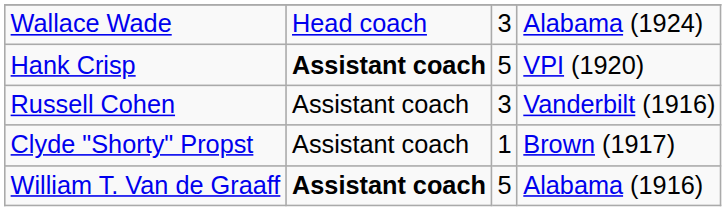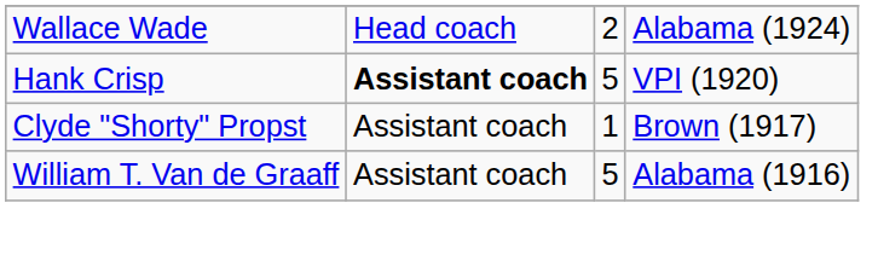Wallace Wade | column 3: 3 -> 2
- row: Russell Cohen | Assistant coach | 3 | Vanderbilt (1916)
William T. Van de Graaff | column 2: bold -> normal
